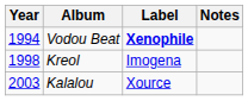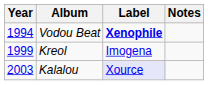Kreol | Year: 1998 -> 1999
Kalalou | Label: no background -> lavender background
